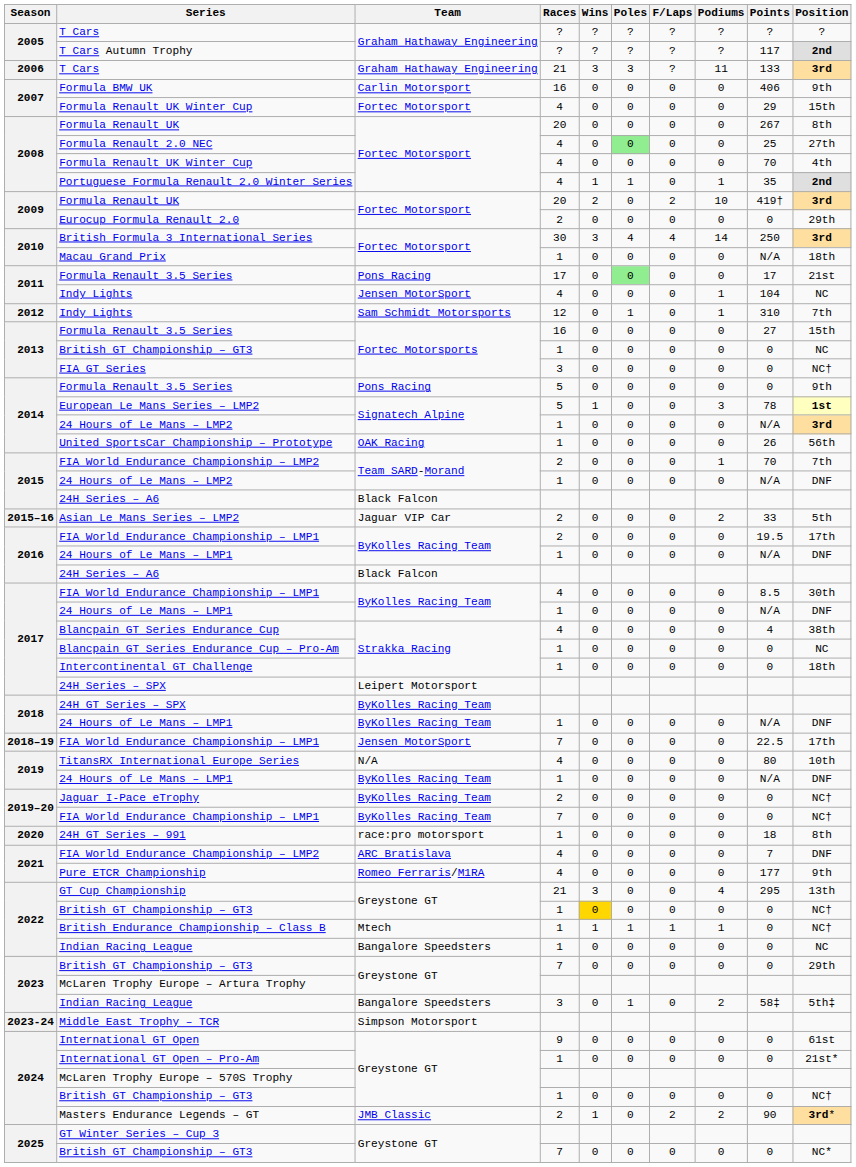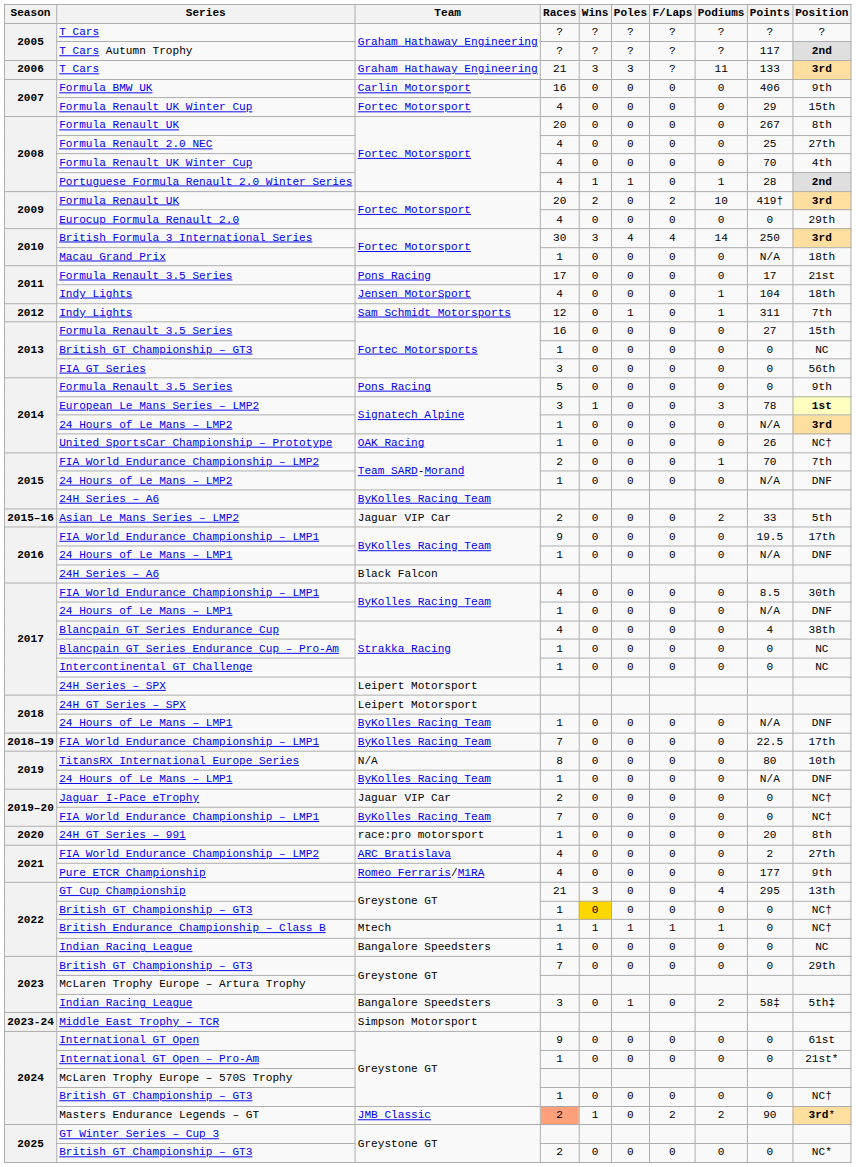Formula Renault 2.0 NEC | Poles: lightgreen background -> no background
Portuguese Formula Renault 2.0 Winter Series | Points: 35 -> 28
Eurocup Formula Renault 2.0 | Races: 2 -> 4
2011 / Formula Renault 3.5 Series | Poles: lightgreen background -> no background
2011 / Indy Lights | Position: NC -> 18th
2012 / Indy Lights | Points: 310 -> 311
FIA GT Series | Position: NC† -> 56th
European Le Mans Series – LMP2 | Races: 5 -> 3
United SportsCar Championship – Prototype | Position: 56th -> NC†
2015 / 24H Series – A6 | Team: Black Falcon -> ByKolles Racing Team
2016 / FIA World Endurance Championship – LMP1 | Races: 2 -> 9
Intercontinental GT Challenge | Position: 18th -> NC
24H GT Series – SPX | Team: ByKolles Racing Team -> Leipert Motorsport
2018–19 / FIA World Endurance Championship – LMP1 | Team: Jensen MotorSport -> ByKolles Racing Team
TitansRX International Europe Series | Races: 4 -> 8
Jaguar I-Pace eTrophy | Team: ByKolles Racing Team -> Jaguar VIP Car
24H GT Series – 991 | Points: 18 -> 20
2021 / FIA World Endurance Championship – LMP2 | Points: 7 -> 2
2021 / FIA World Endurance Championship – LMP2 | Position: DNF -> 27th
Masters Endurance Legends – GT | Races: no background -> lightsalmon background
2025 / British GT Championship – GT3 | Races: 7 -> 2
